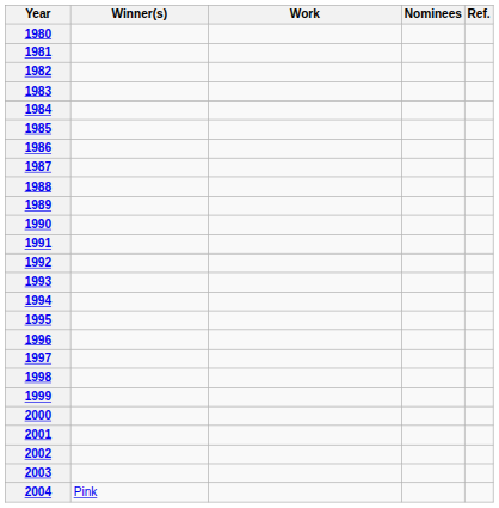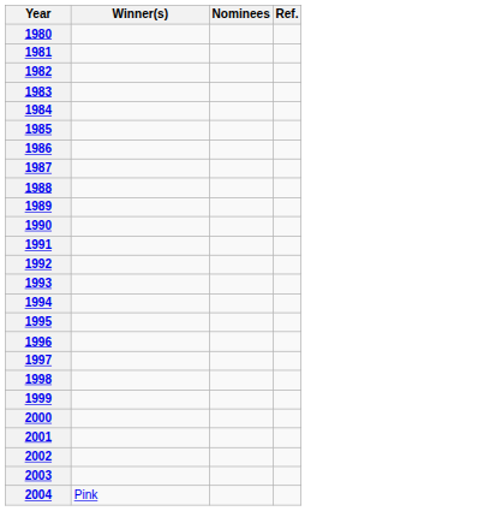- column: Work
